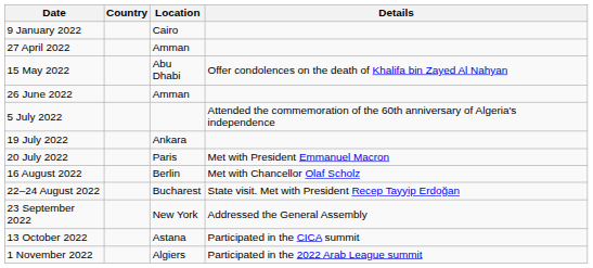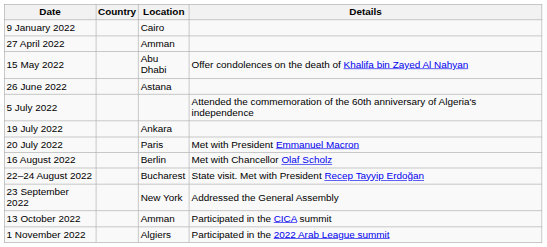26 June 2022 | Location: Amman -> Astana
13 October 2022 | Location: Astana -> Amman
